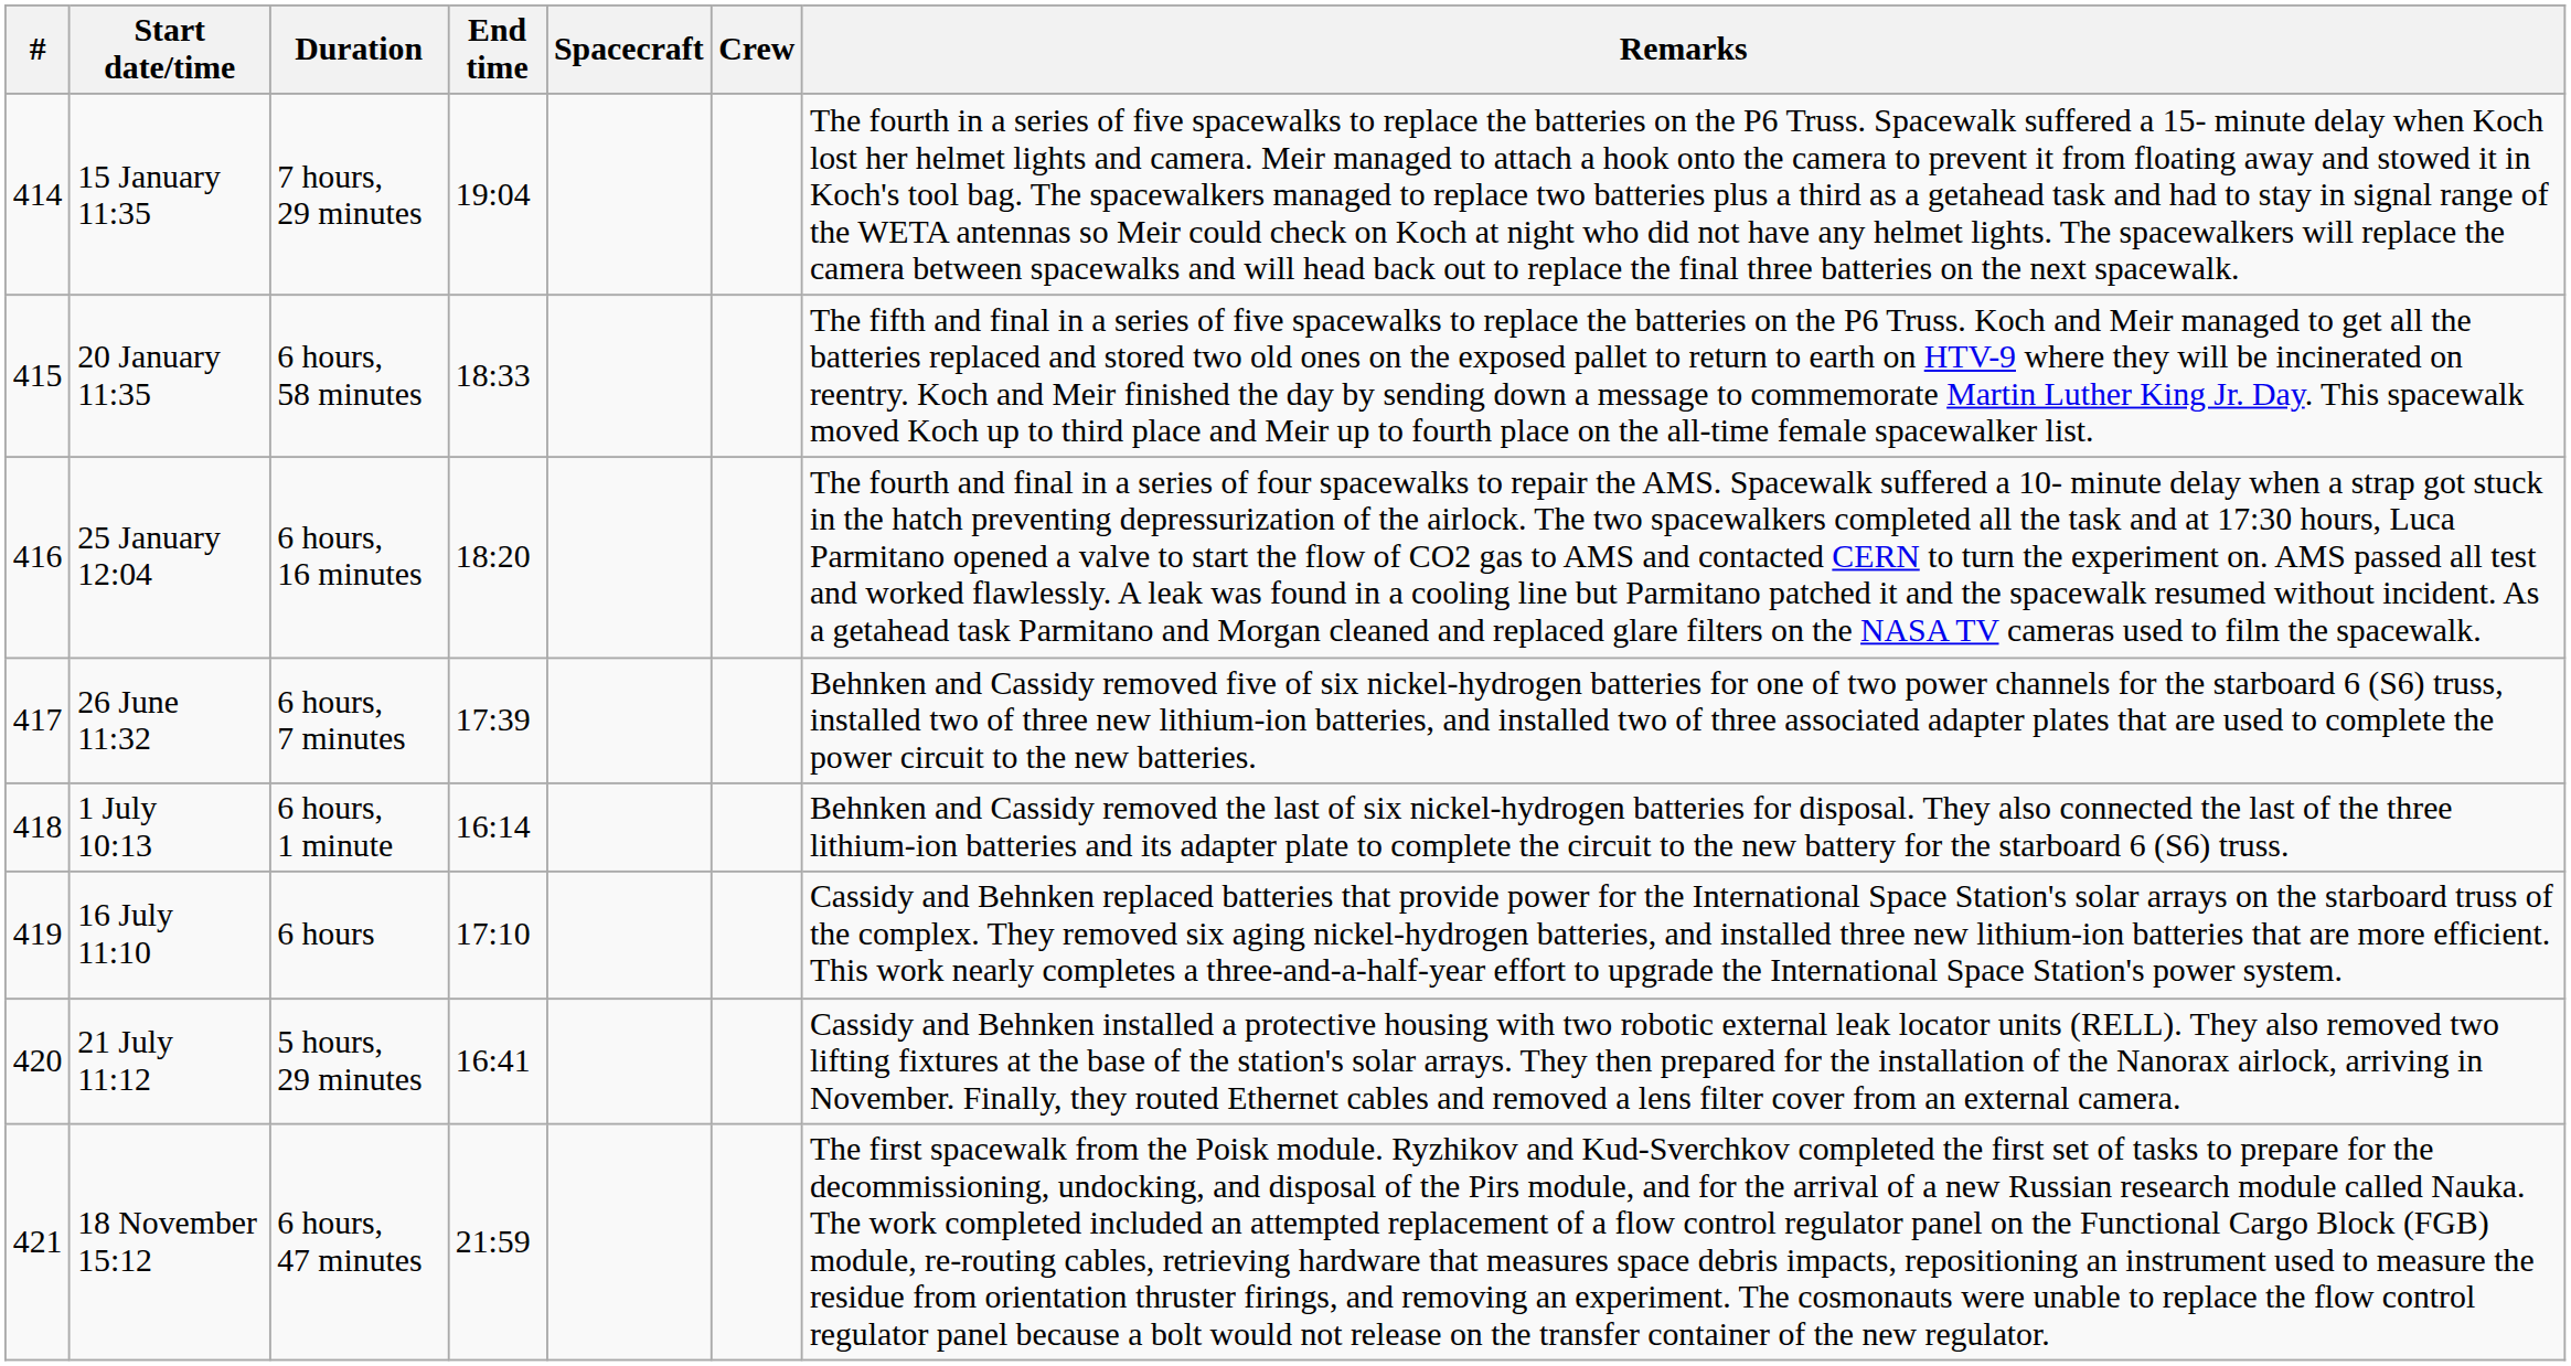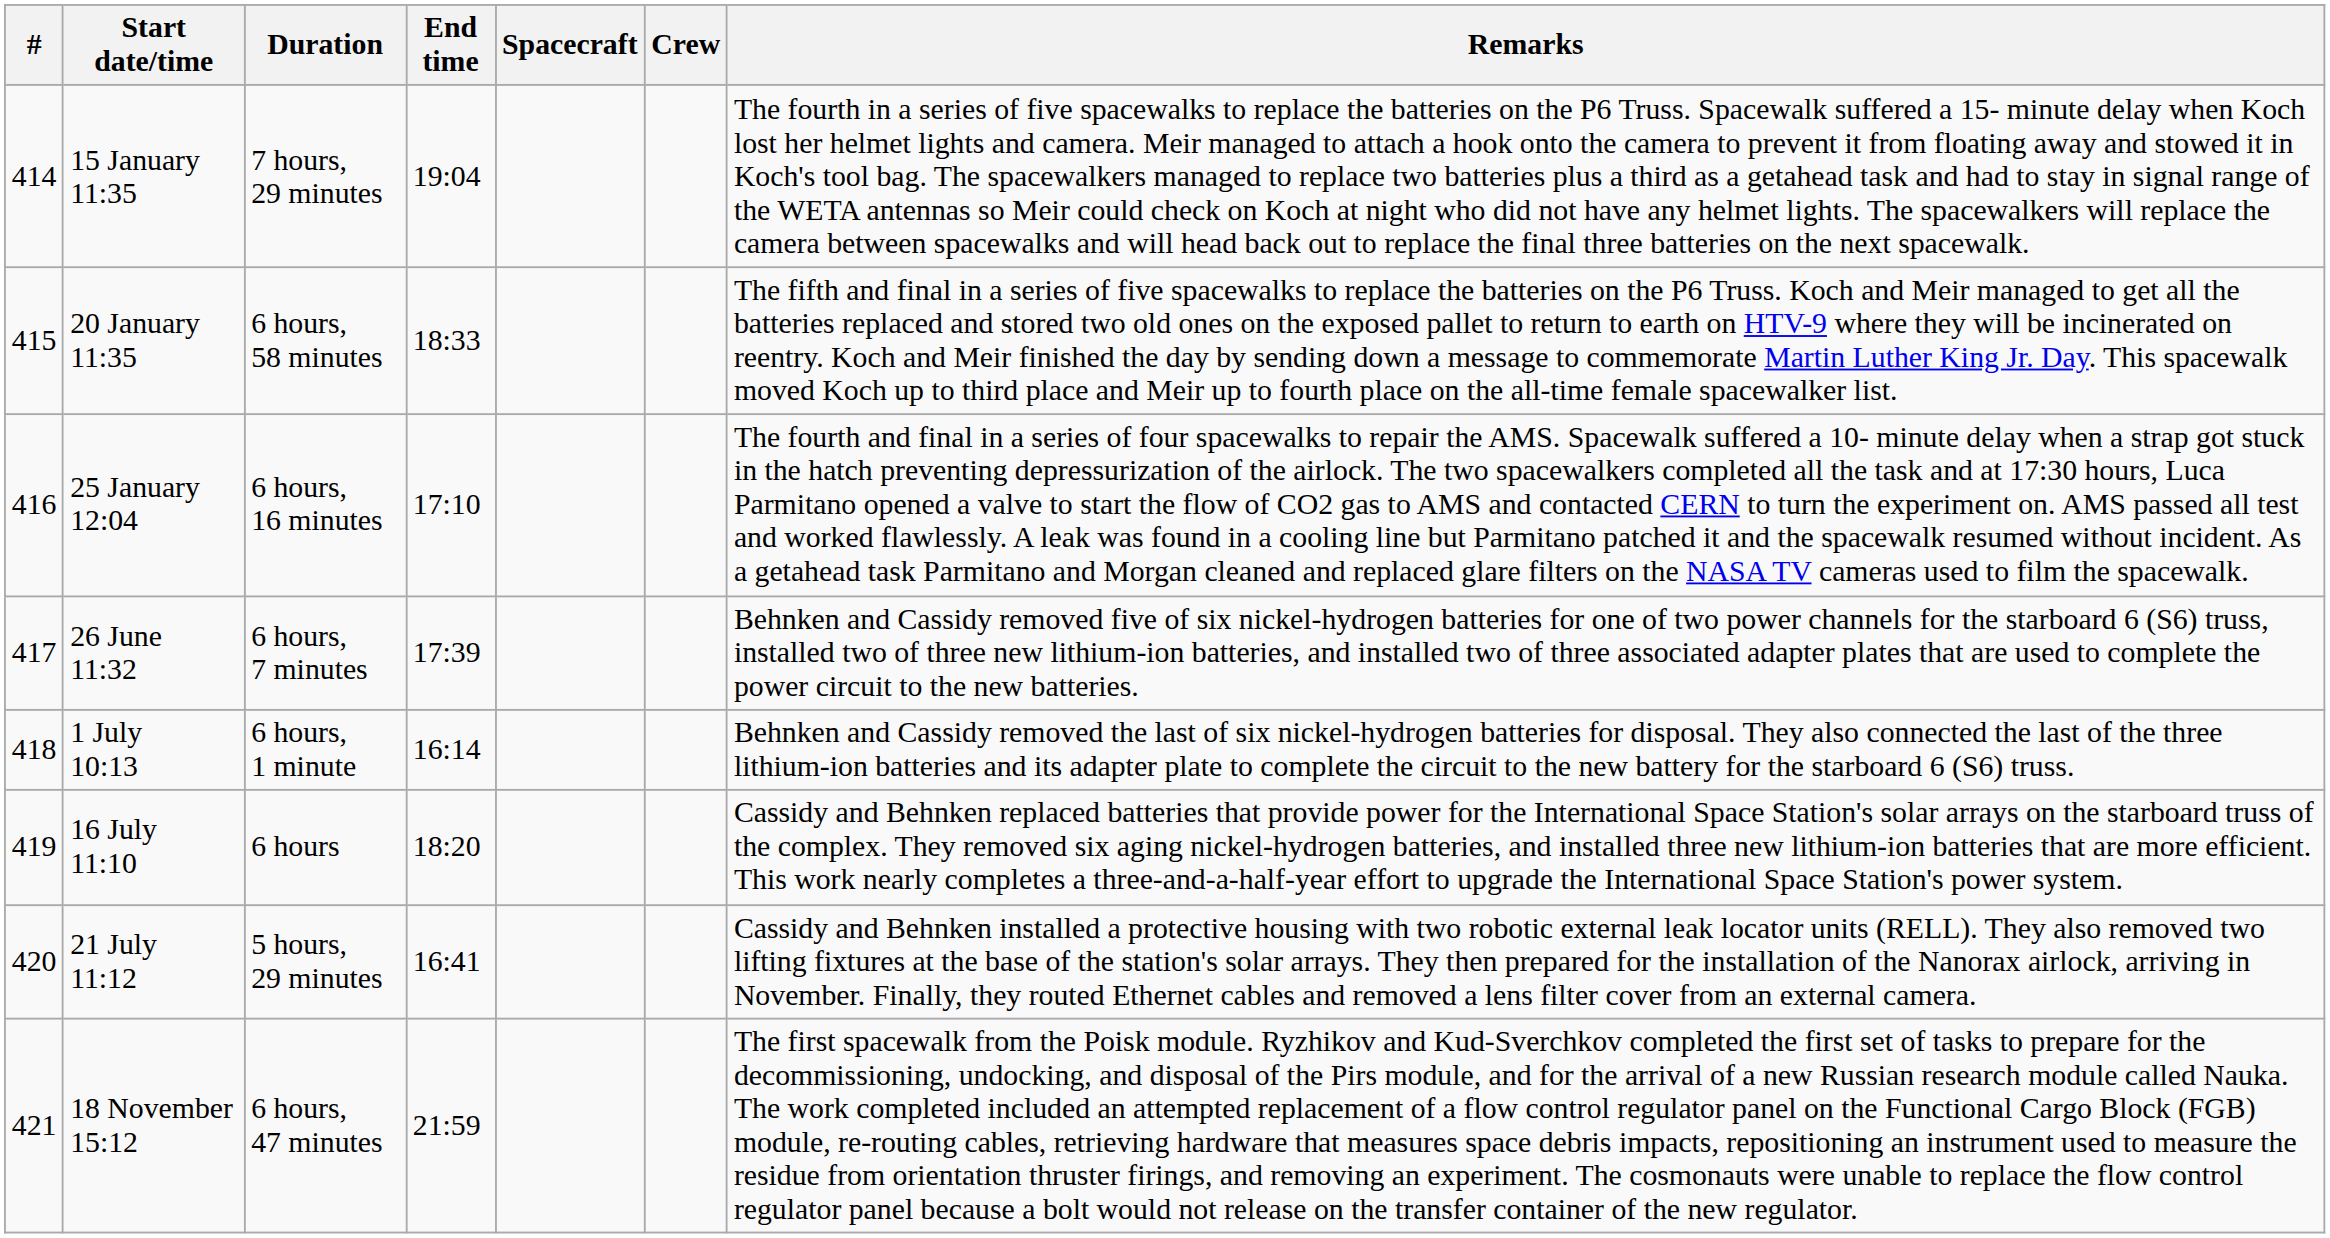25 January 12:04 | End time: 18:20 -> 17:10
16 July 11:10 | End time: 17:10 -> 18:20
